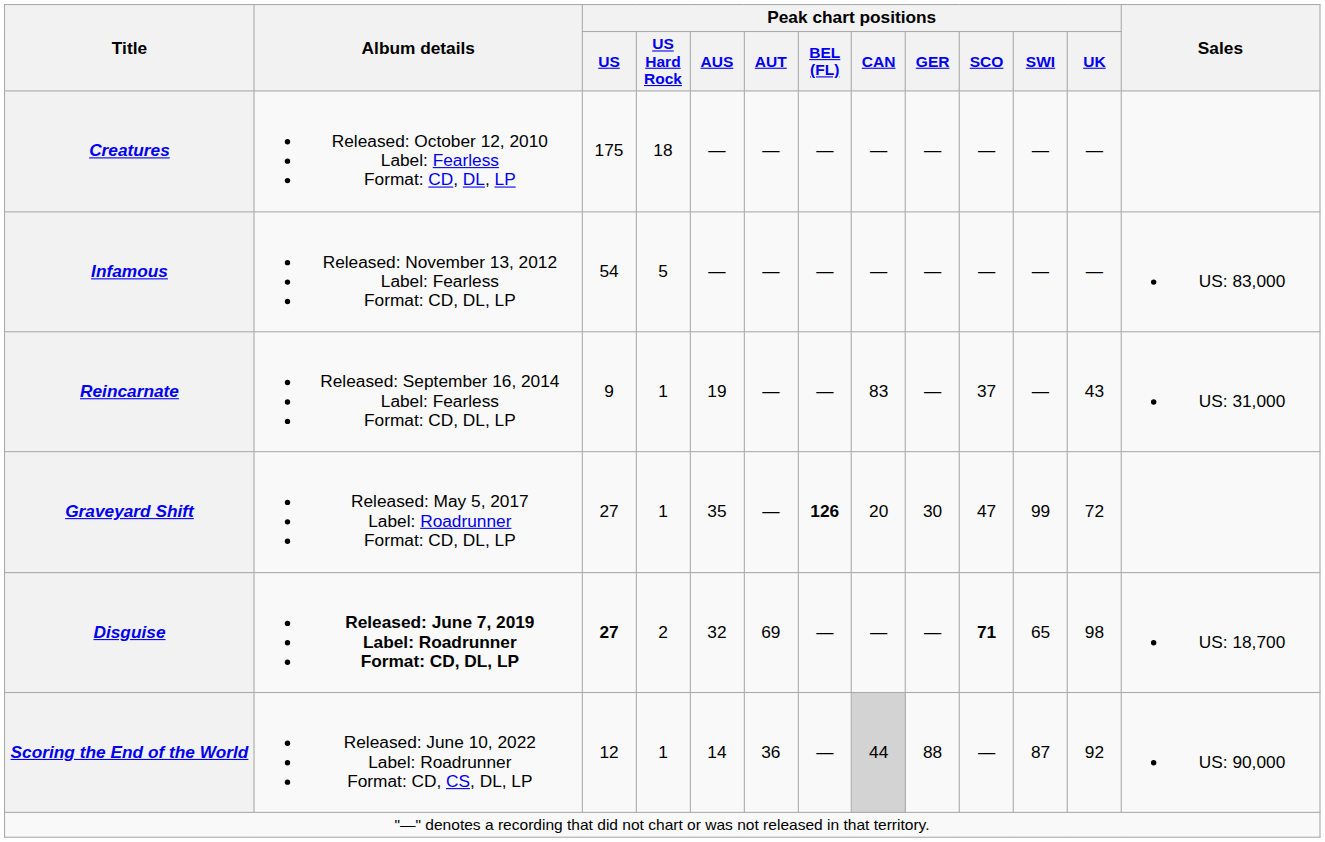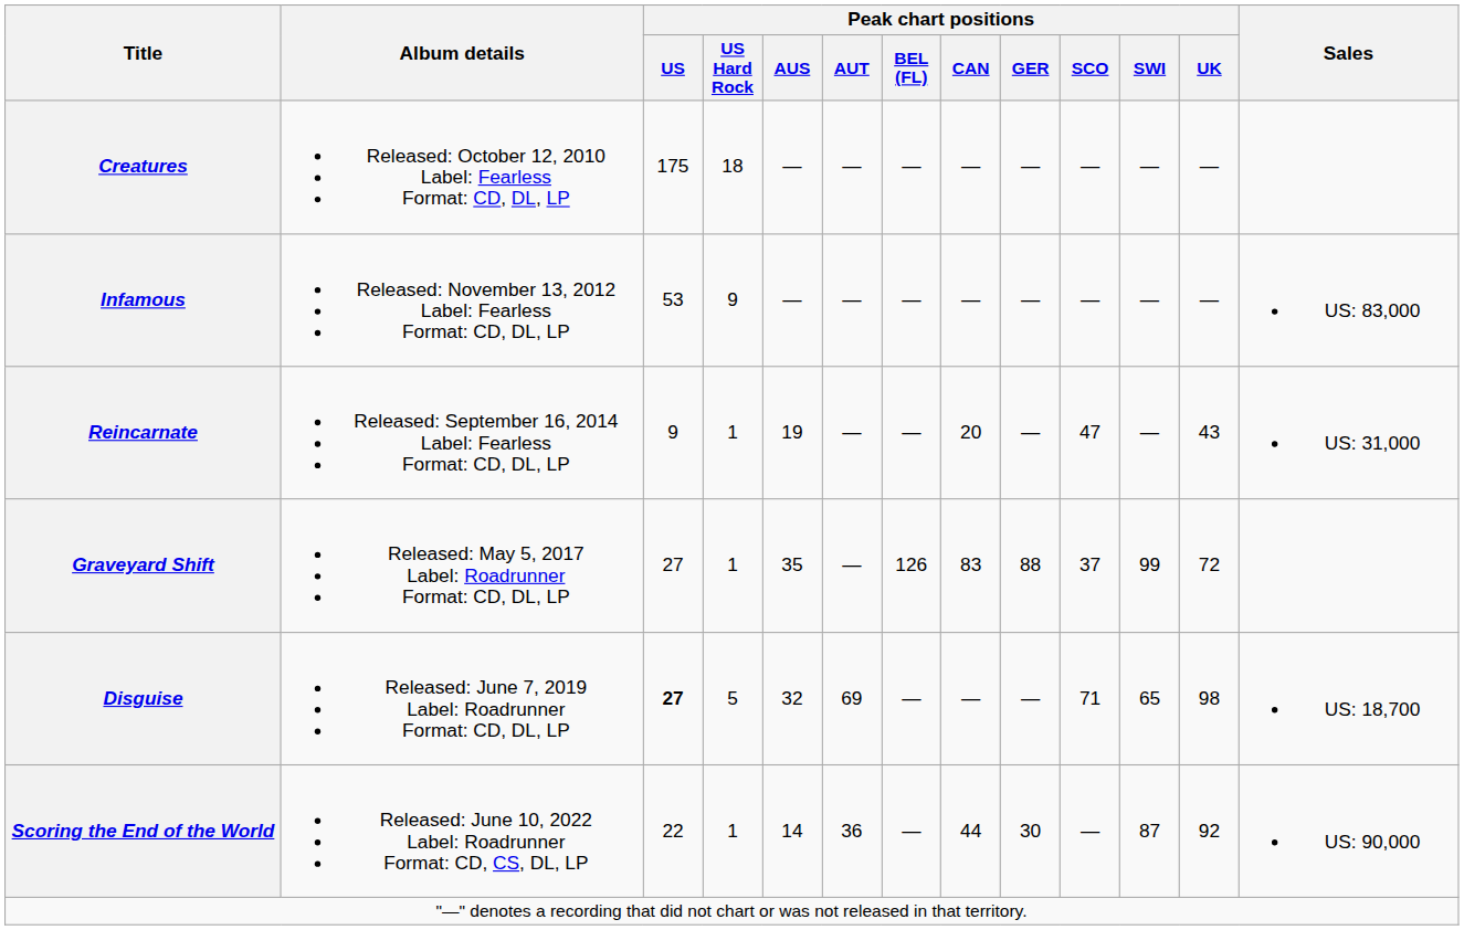Infamous | Peak chart positions / US: 54 -> 53
Infamous | Peak chart positions / US Hard Rock: 5 -> 9
Reincarnate | Peak chart positions / CAN: 83 -> 20
Reincarnate | Peak chart positions / SCO: 37 -> 47
Graveyard Shift | Peak chart positions / BEL (FL): bold -> normal
Graveyard Shift | Peak chart positions / CAN: 20 -> 83
Graveyard Shift | Peak chart positions / GER: 30 -> 88
Graveyard Shift | Peak chart positions / SCO: 47 -> 37
Disguise | Album details: bold -> normal
Disguise | Peak chart positions / US Hard Rock: 2 -> 5
Disguise | Peak chart positions / SCO: bold -> normal
Scoring the End of the World | Peak chart positions / US: 12 -> 22
Scoring the End of the World | Peak chart positions / CAN: lightgrey background -> no background
Scoring the End of the World | Peak chart positions / GER: 88 -> 30
